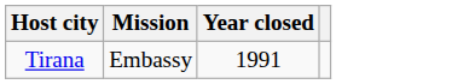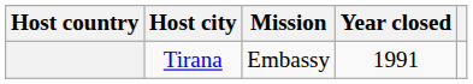+ column: Host country
